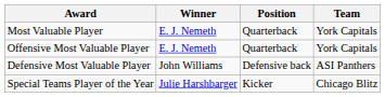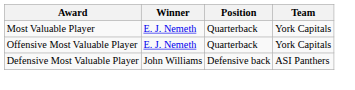- row: Special Teams Player of the Year | Julie Harshbarger | Kicker | Chicago Blitz
